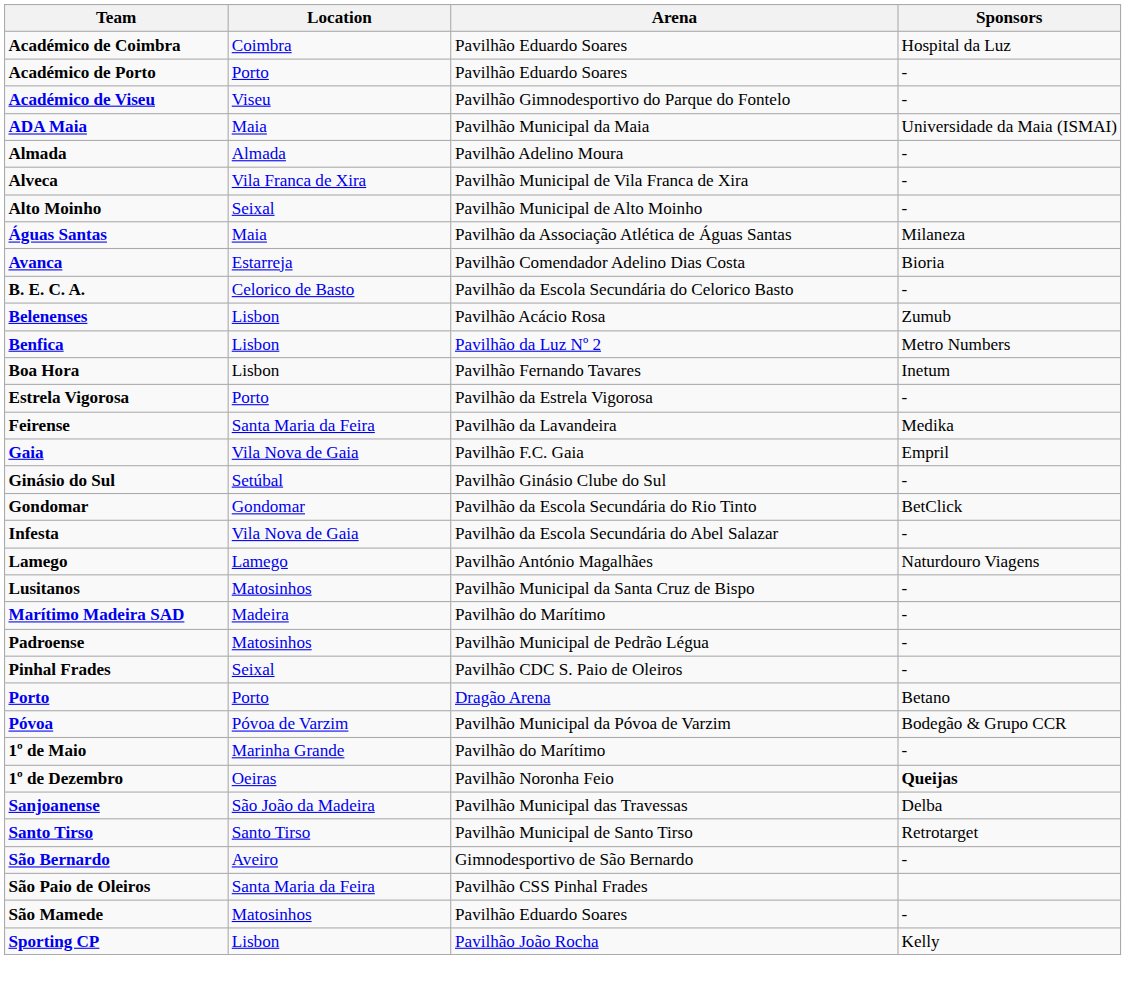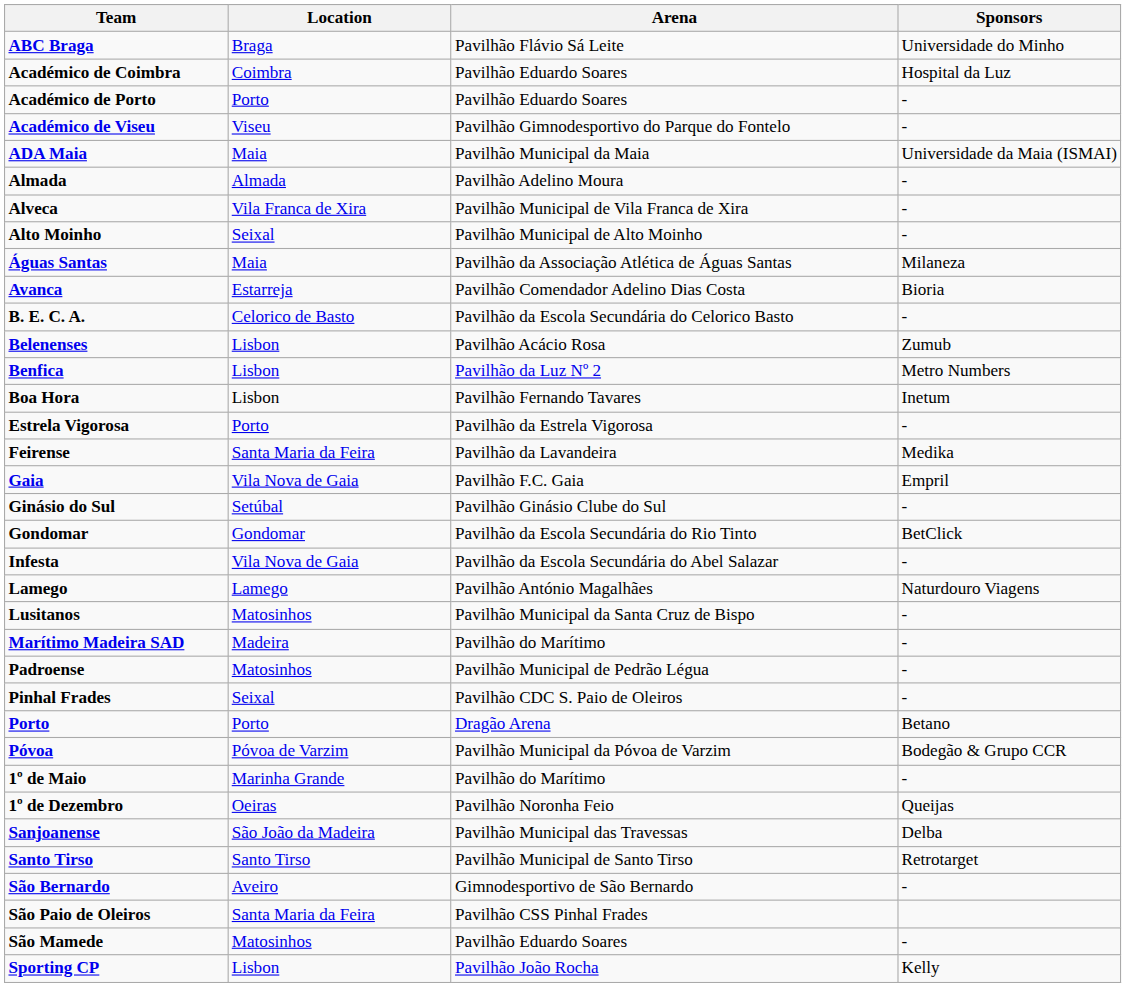+ row: ABC Braga | Braga | Pavilhão Flávio Sá Leite | Universidade do Minho
1º de Dezembro | Sponsors: bold -> normal
